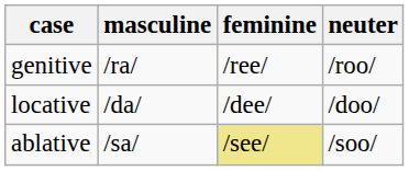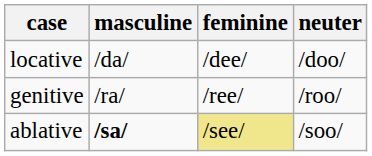rows swapped: genitive <-> locative
ablative | masculine: normal -> bold
